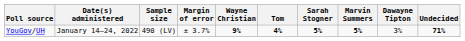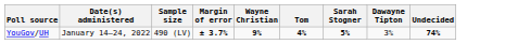- column: Marvin Summers | 5%
YouGov/UH | Margin of error: normal -> bold
YouGov/UH | Undecided: 71% -> 74%
